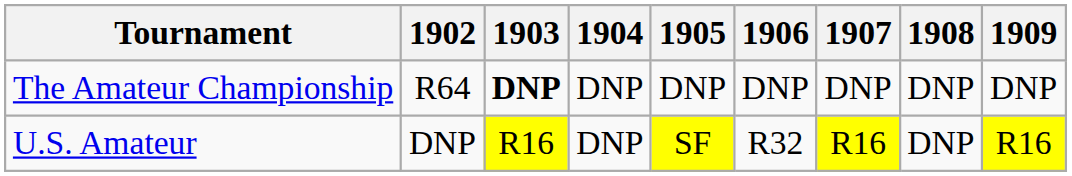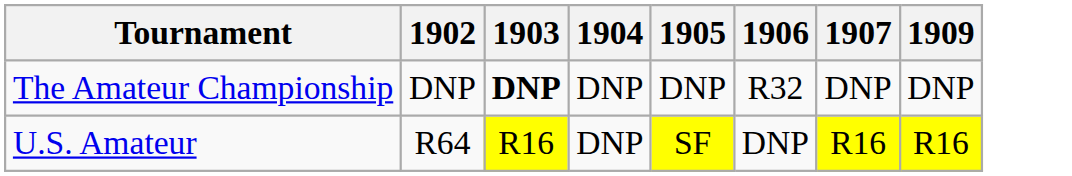- column: 1908 | DNP | DNP
The Amateur Championship | 1902: R64 -> DNP
The Amateur Championship | 1906: DNP -> R32
U.S. Amateur | 1902: DNP -> R64
U.S. Amateur | 1906: R32 -> DNP
